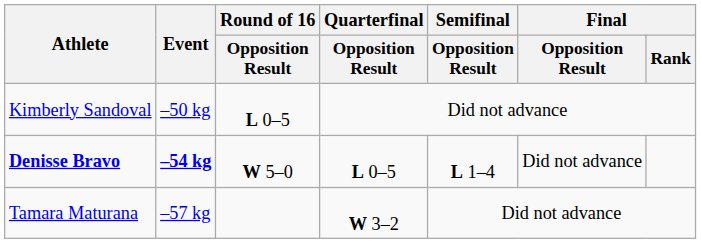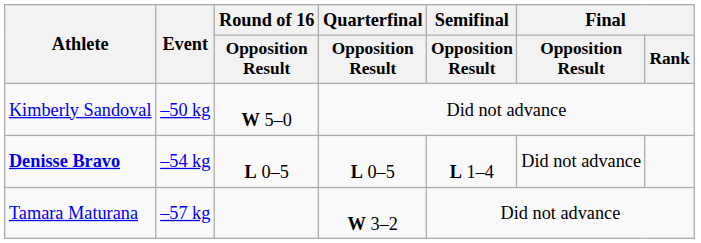Kimberly Sandoval | Round of 16 / Opposition Result: L 0–5 -> W 5–0
Denisse Bravo | Event: bold -> normal
Denisse Bravo | Round of 16 / Opposition Result: W 5–0 -> L 0–5
